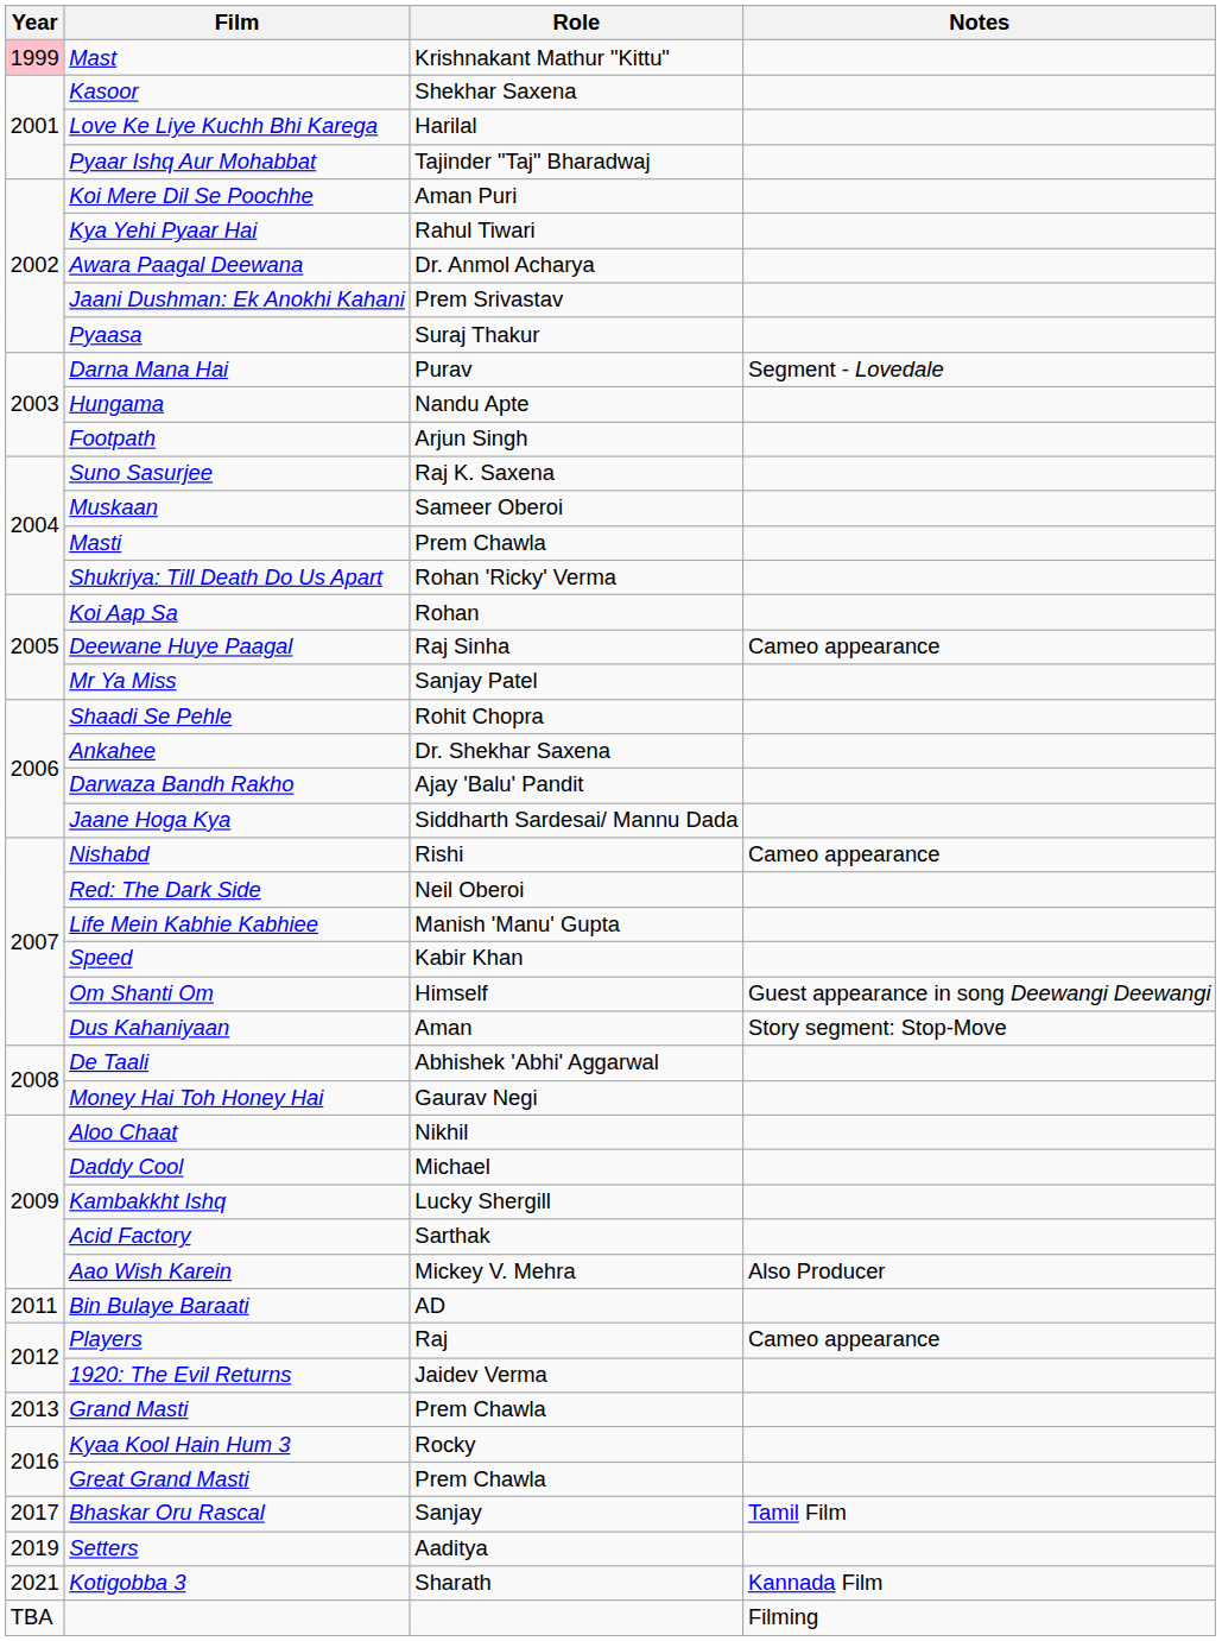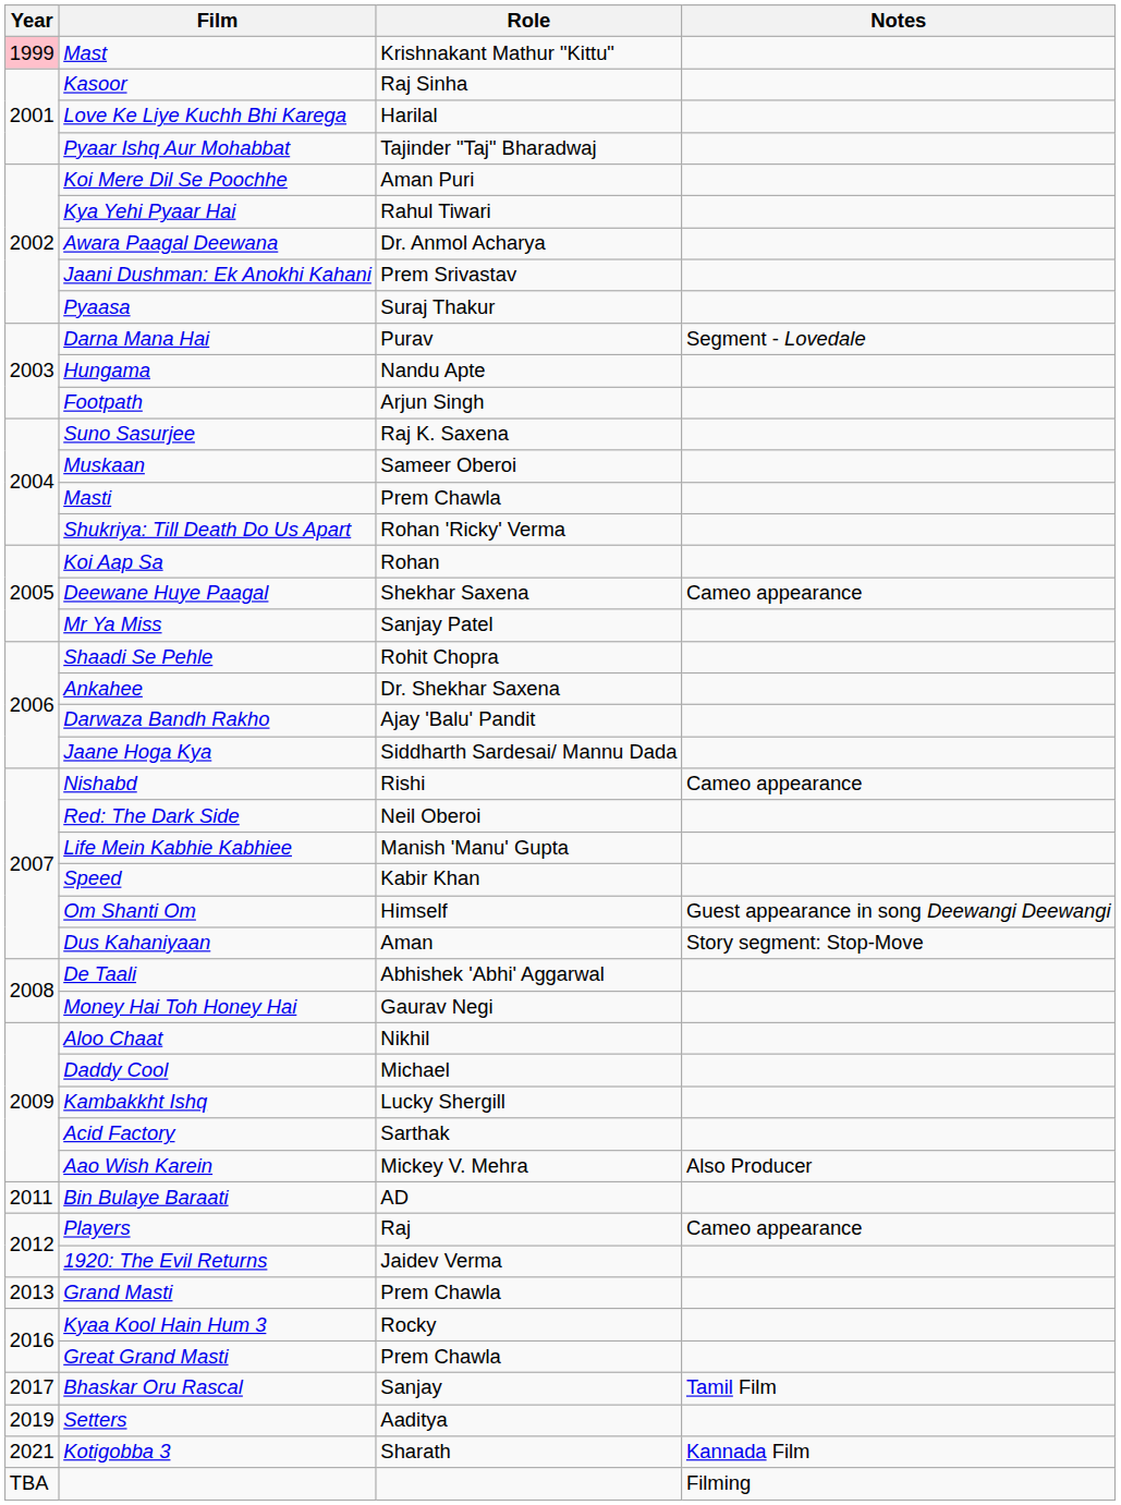Kasoor | Role: Shekhar Saxena -> Raj Sinha
Deewane Huye Paagal | Role: Raj Sinha -> Shekhar Saxena
